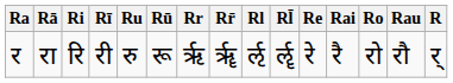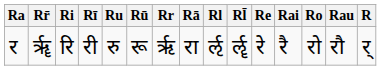columns swapped: Rā <-> Rr̄
